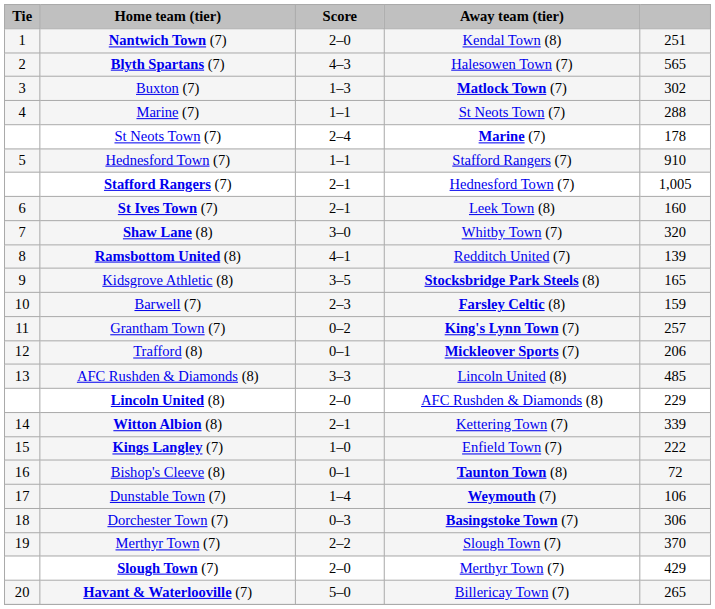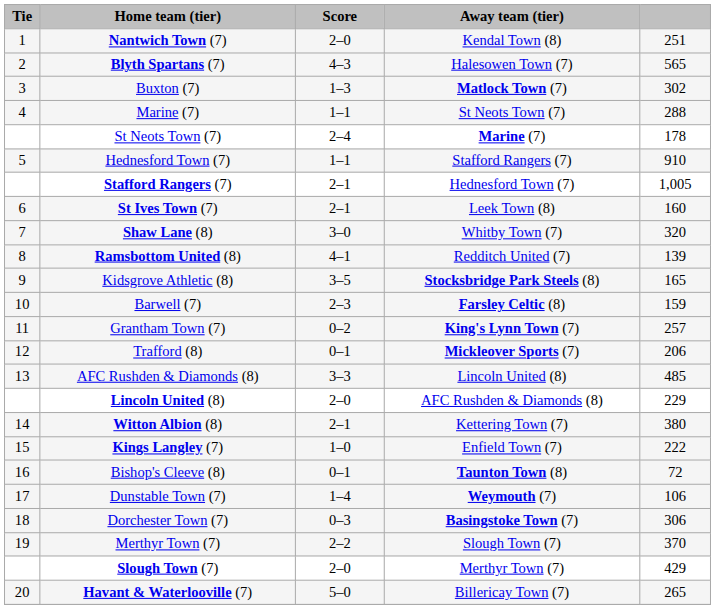Witton Albion (8) | column 5: 339 -> 380
